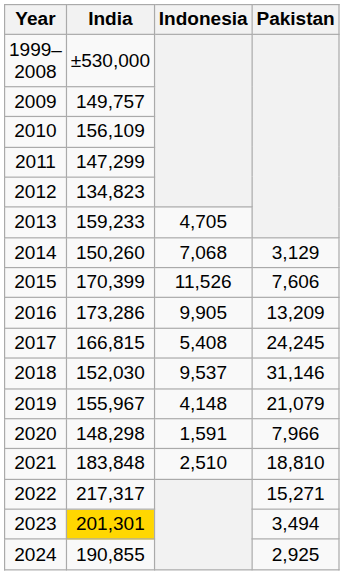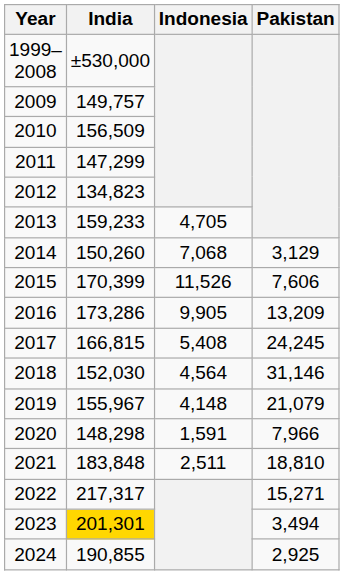2010 | India: 156,109 -> 156,509
2018 | Indonesia: 9,537 -> 4,564
2021 | Indonesia: 2,510 -> 2,511
